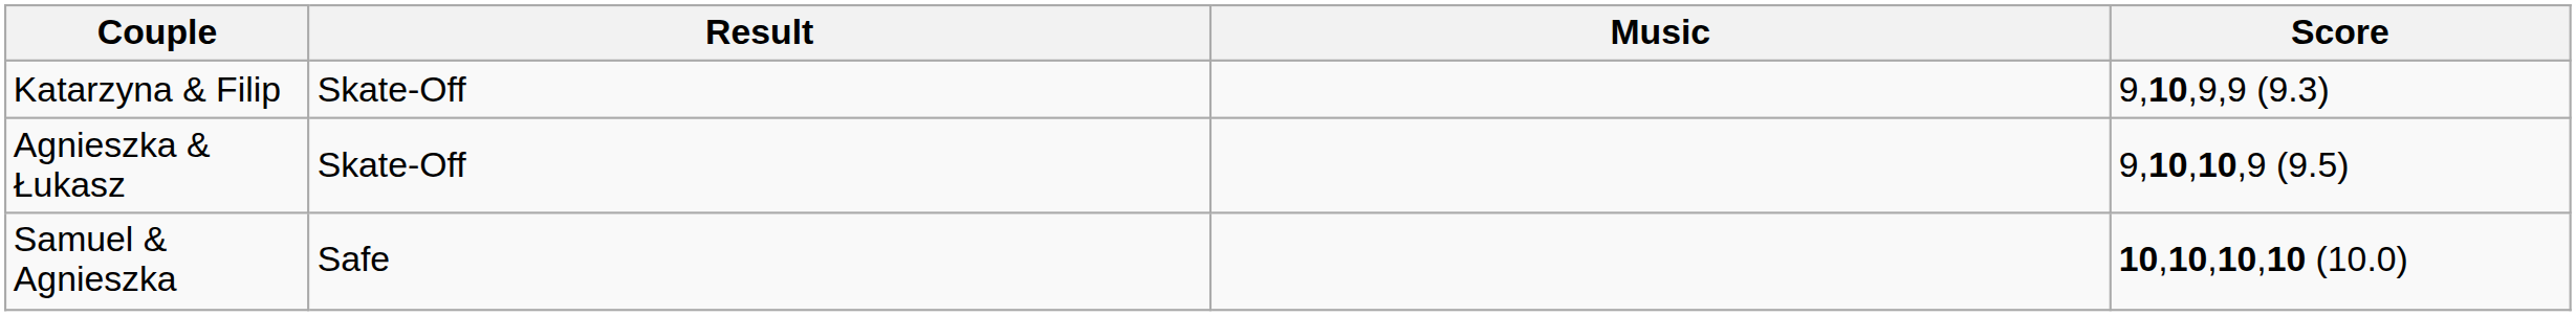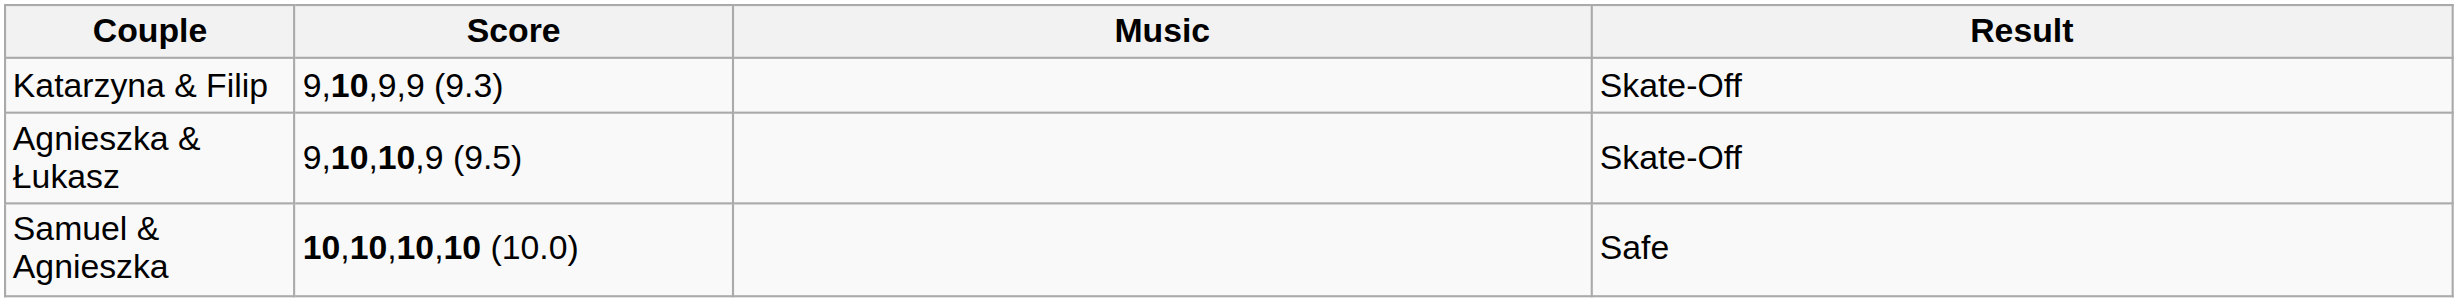columns swapped: Score <-> Result
